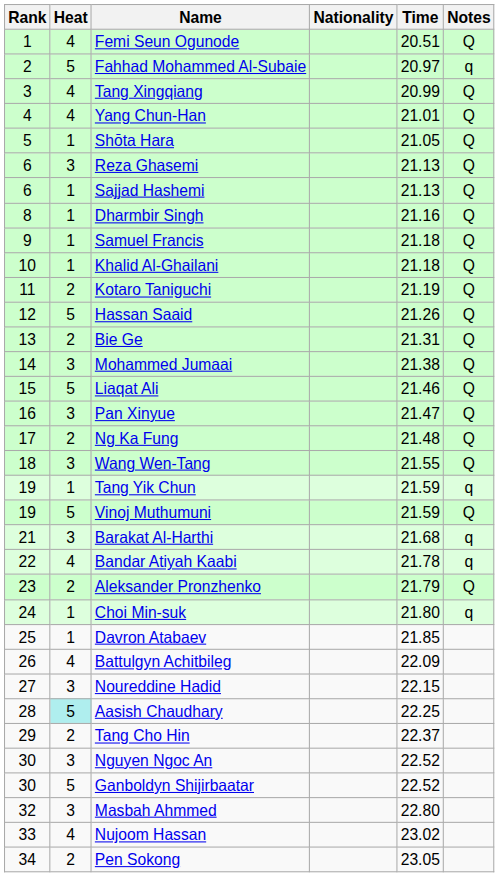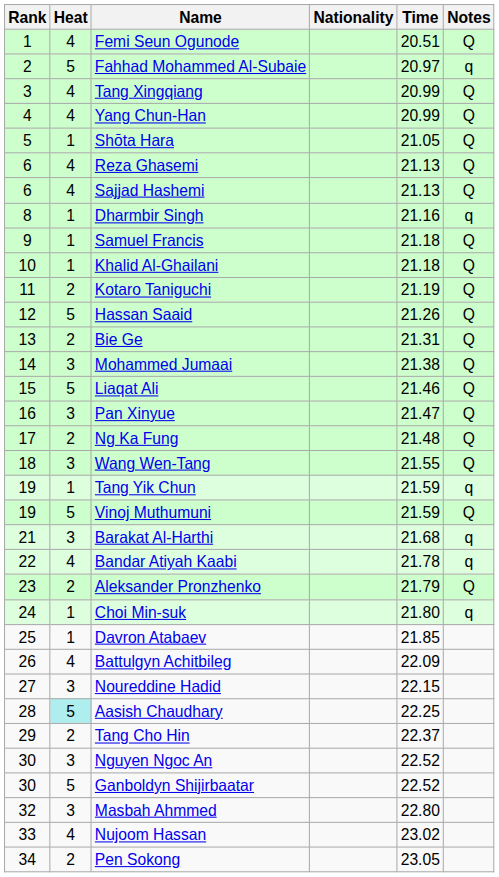Yang Chun-Han | Time: 21.01 -> 20.99
Reza Ghasemi | Heat: 3 -> 4
Sajjad Hashemi | Heat: 1 -> 4
Dharmbir Singh | Notes: Q -> q
